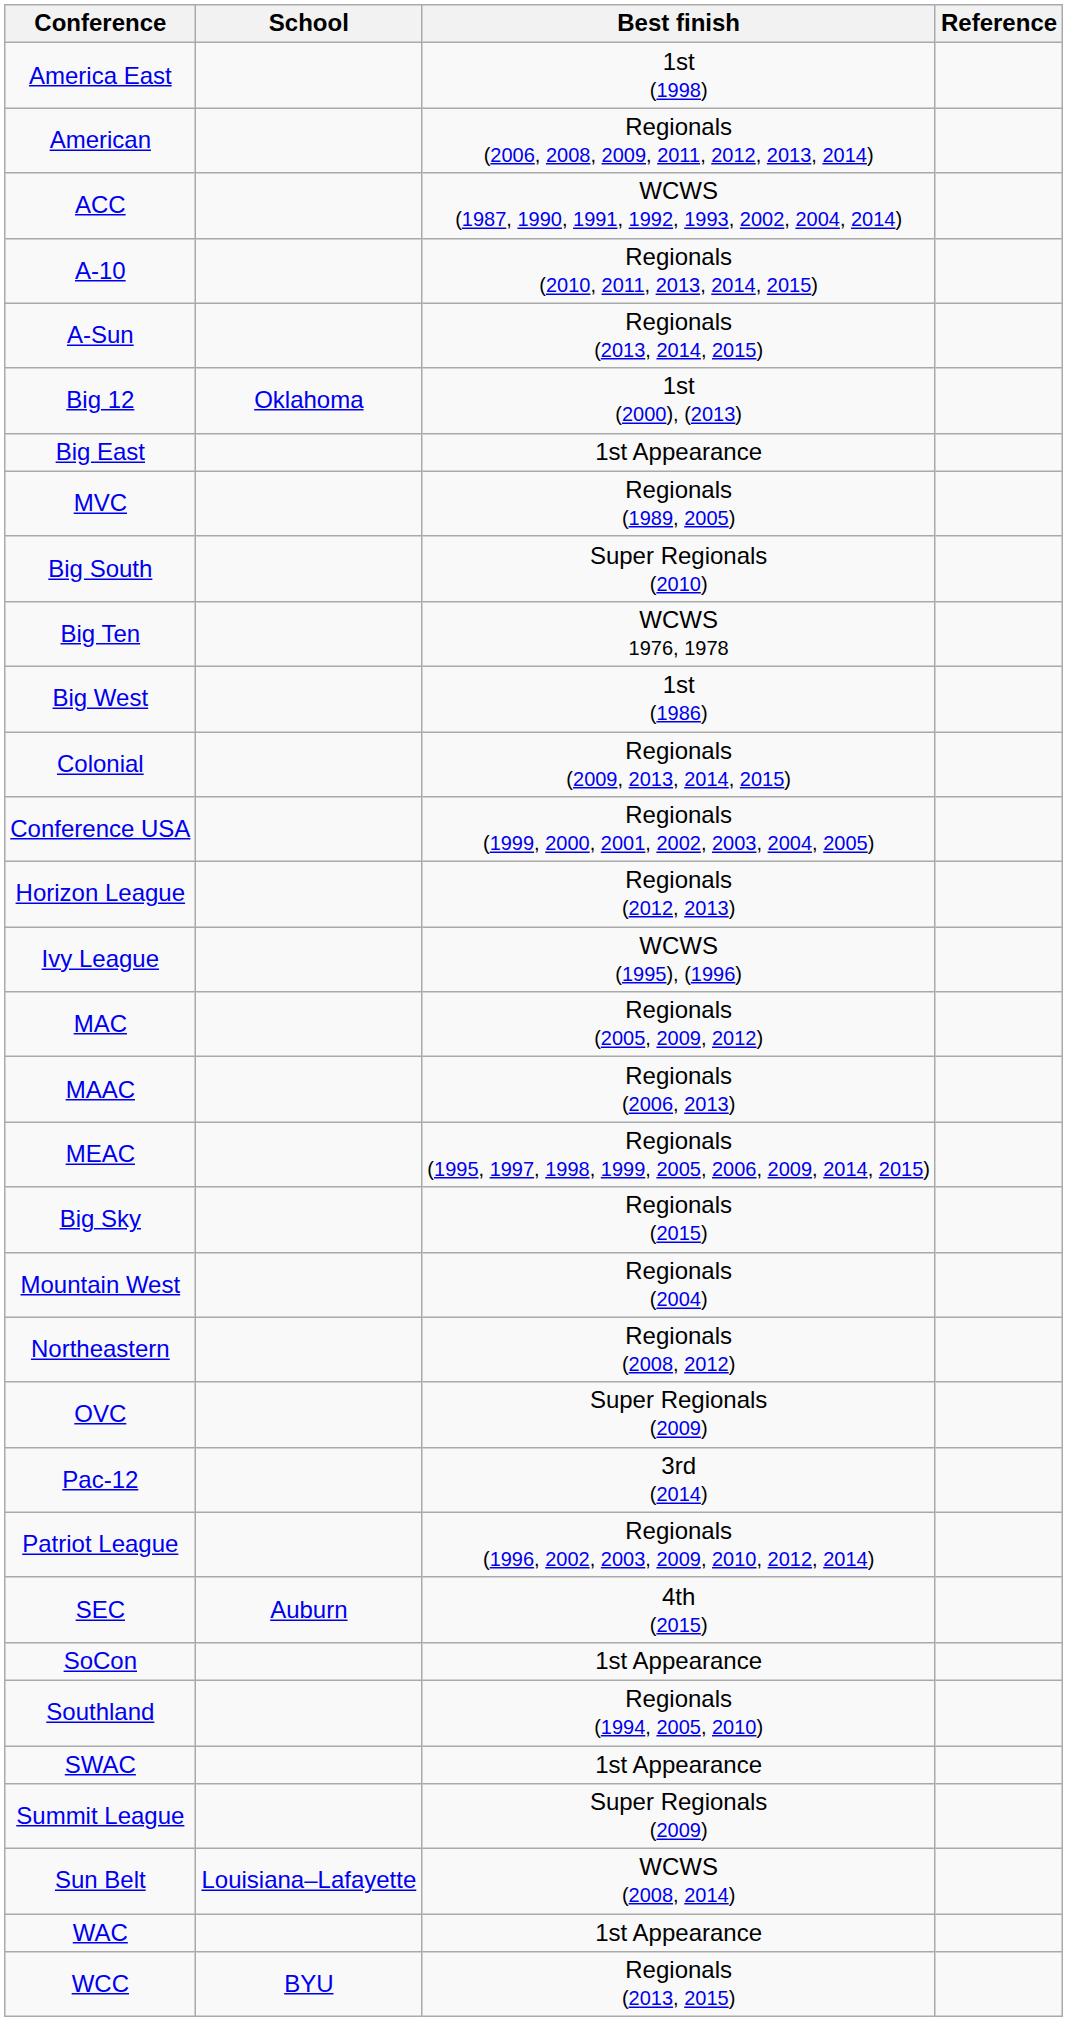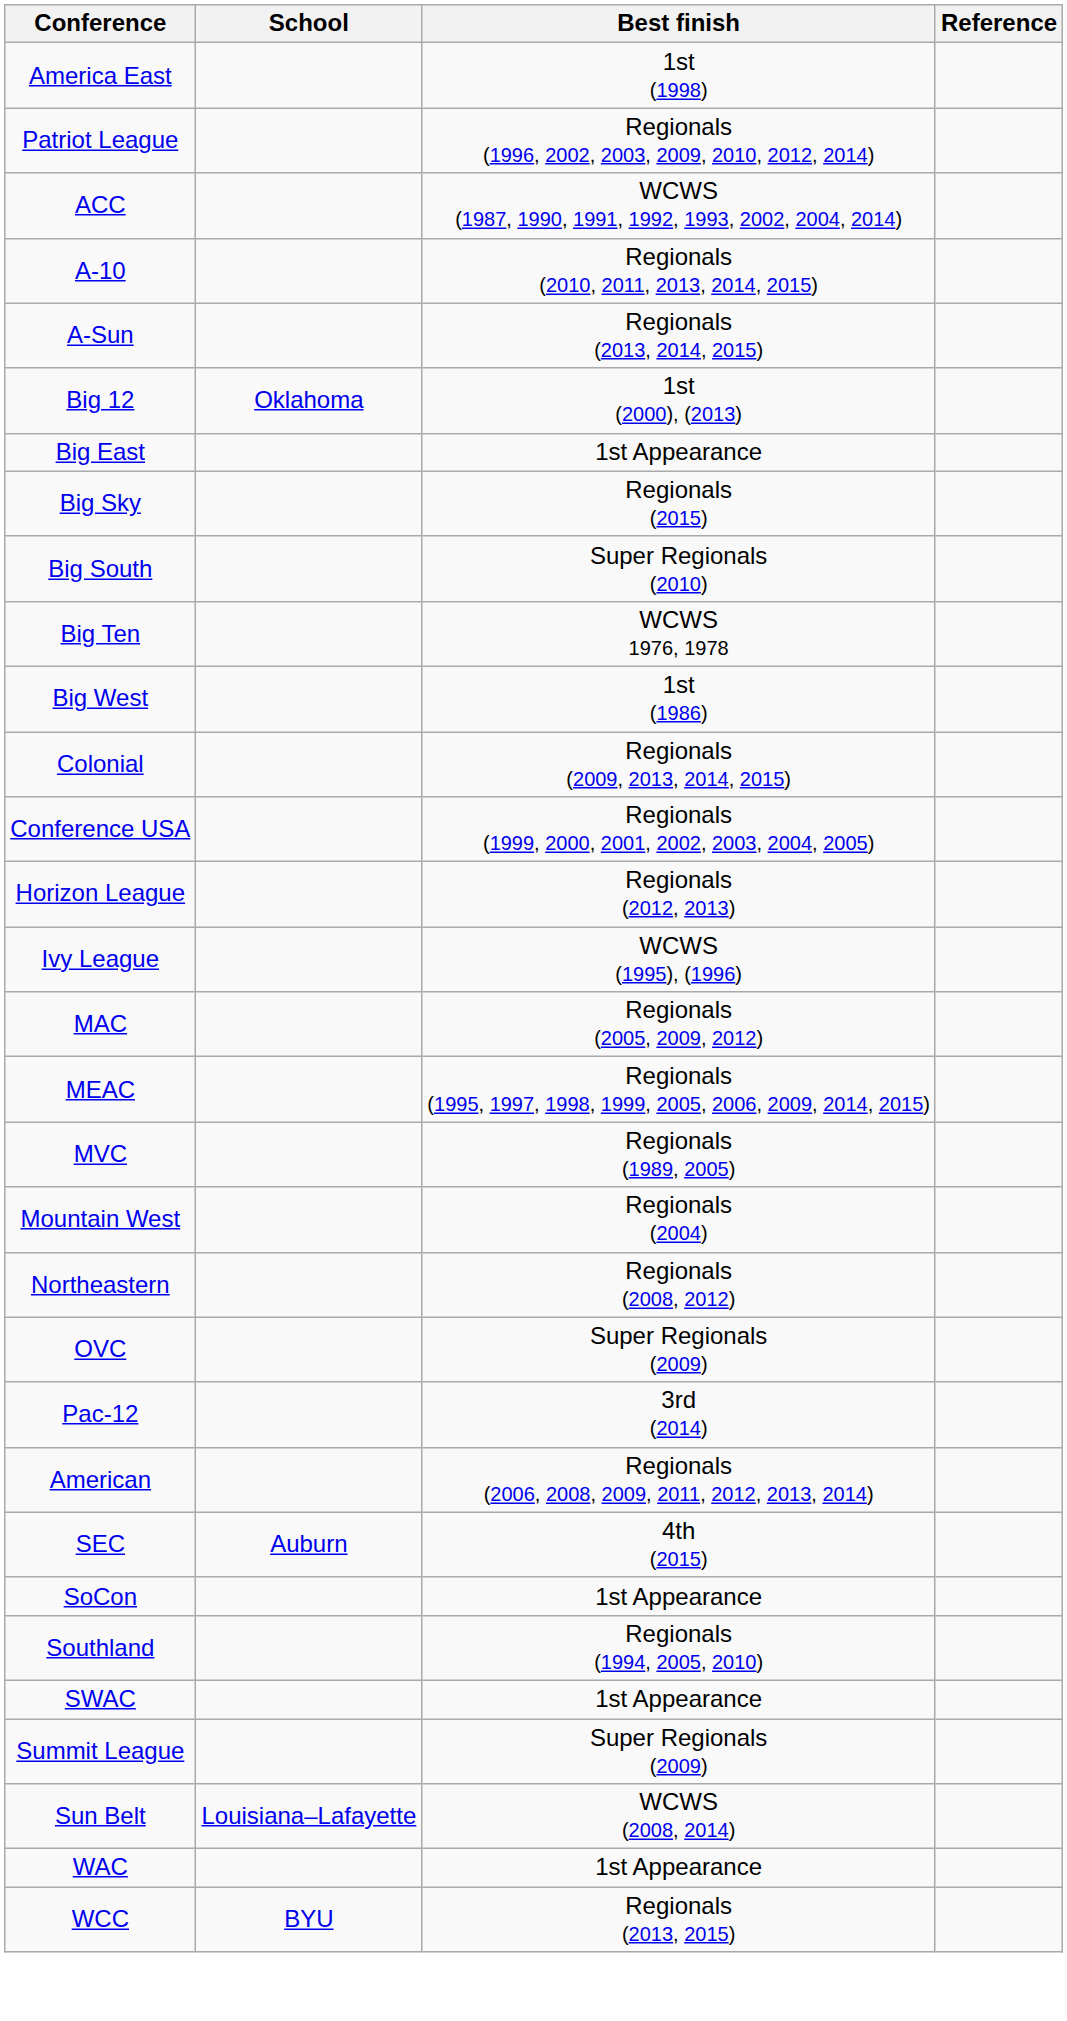rows swapped: American <-> Patriot League
rows swapped: Big Sky <-> MVC
- row: MAAC | Regionals (2006, 2013)
